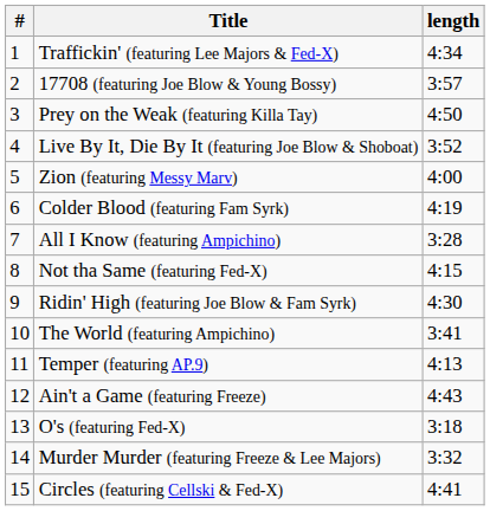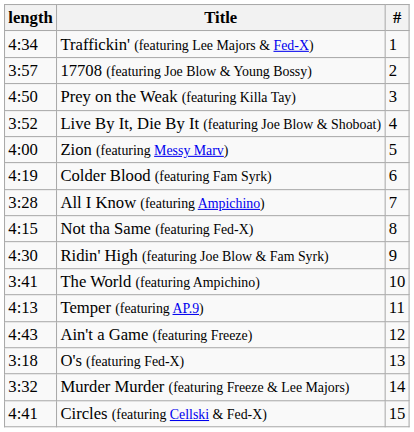columns swapped: # <-> length
